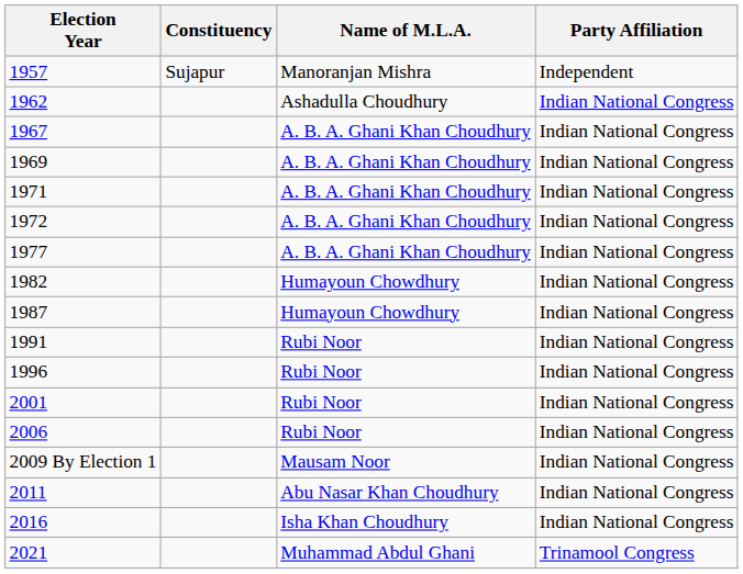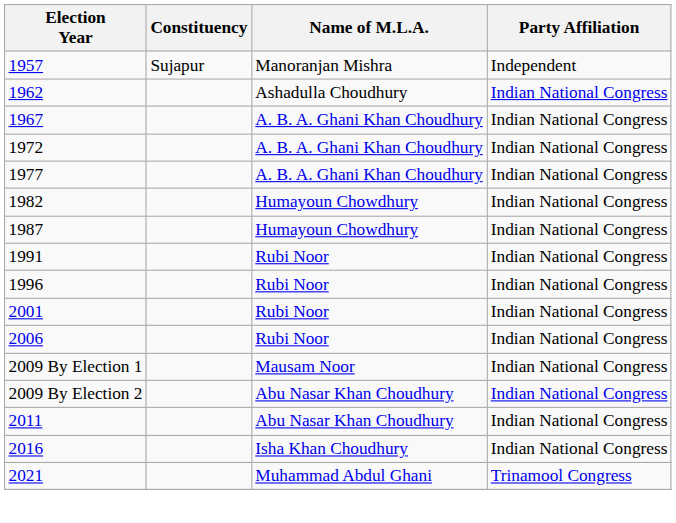- row: 1969 | A. B. A. Ghani Khan Choudhury | Indian National Congress
- row: 1971 | A. B. A. Ghani Khan Choudhury | Indian National Congress
+ row: 2009 By Election 2 | Abu Nasar Khan Choudhury | Indian National Congress
